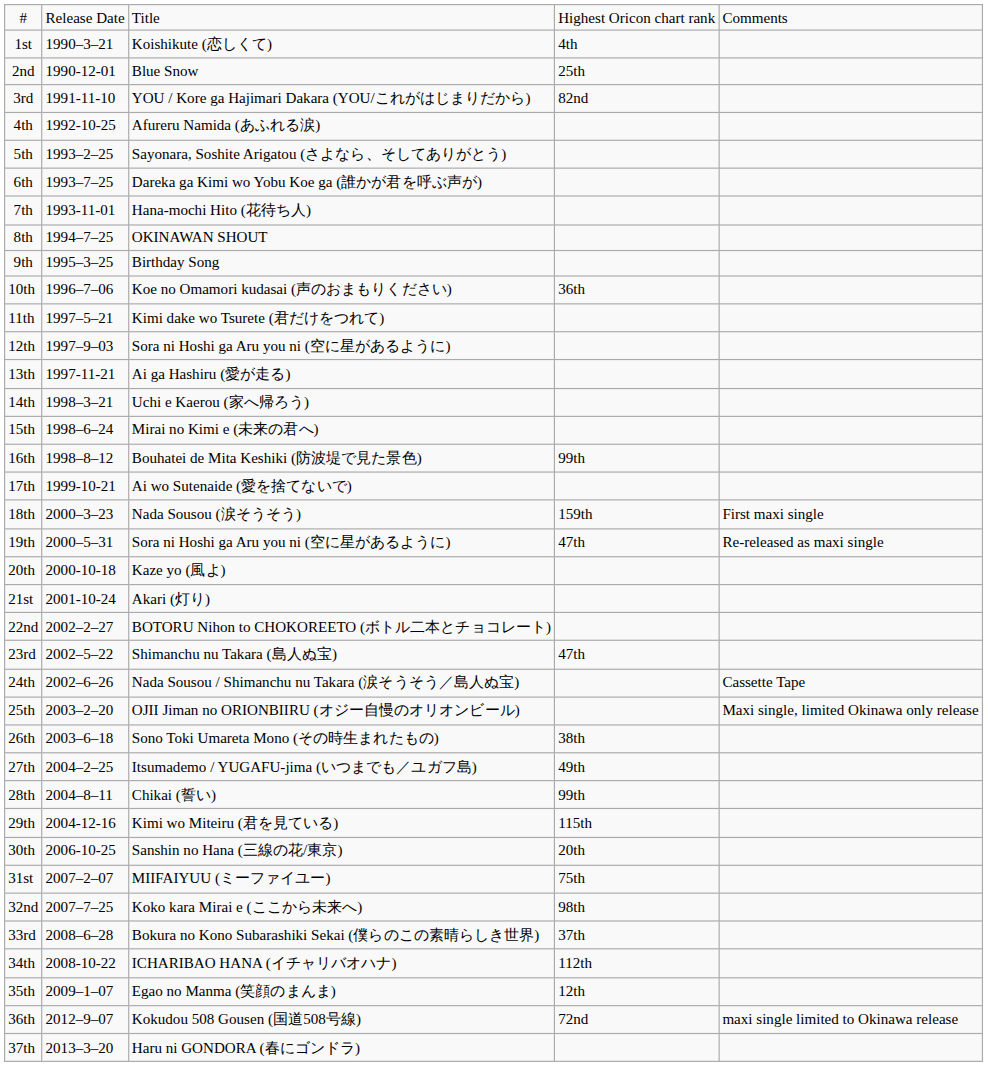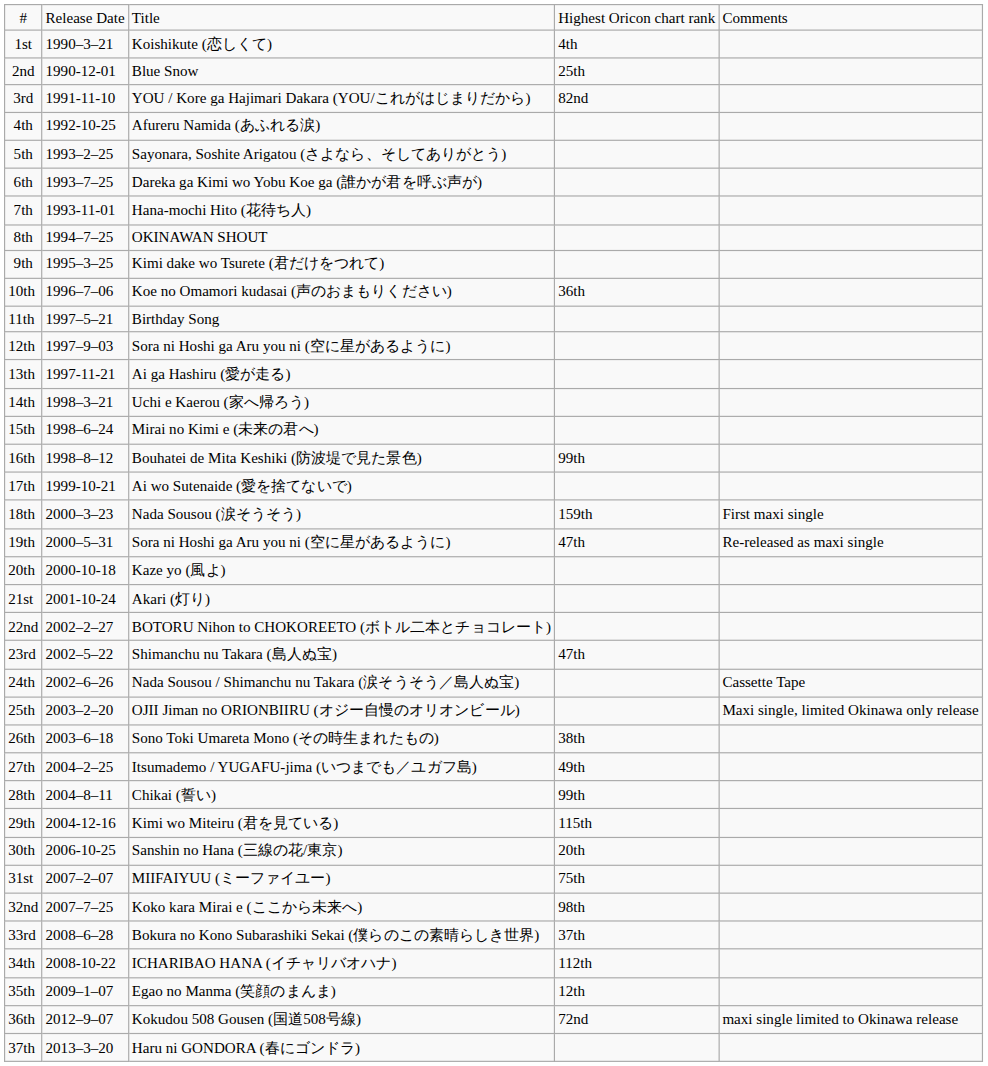9th | column 3: Birthday Song -> Kimi dake wo Tsurete (君だけをつれて)
11th | column 3: Kimi dake wo Tsurete (君だけをつれて) -> Birthday Song
